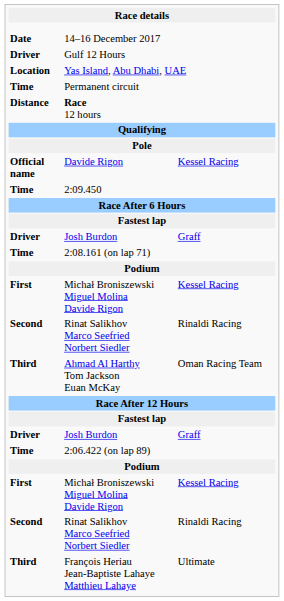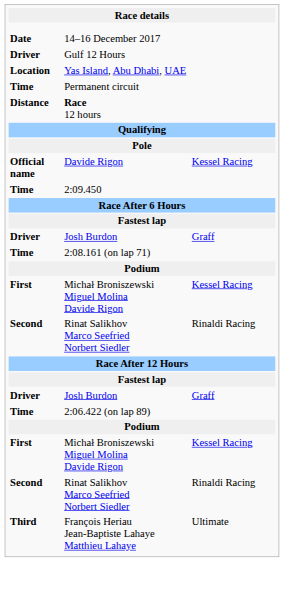- row: Third | Ahmad Al Harthy Tom Jackson Euan McKay | Oman Racing Team
